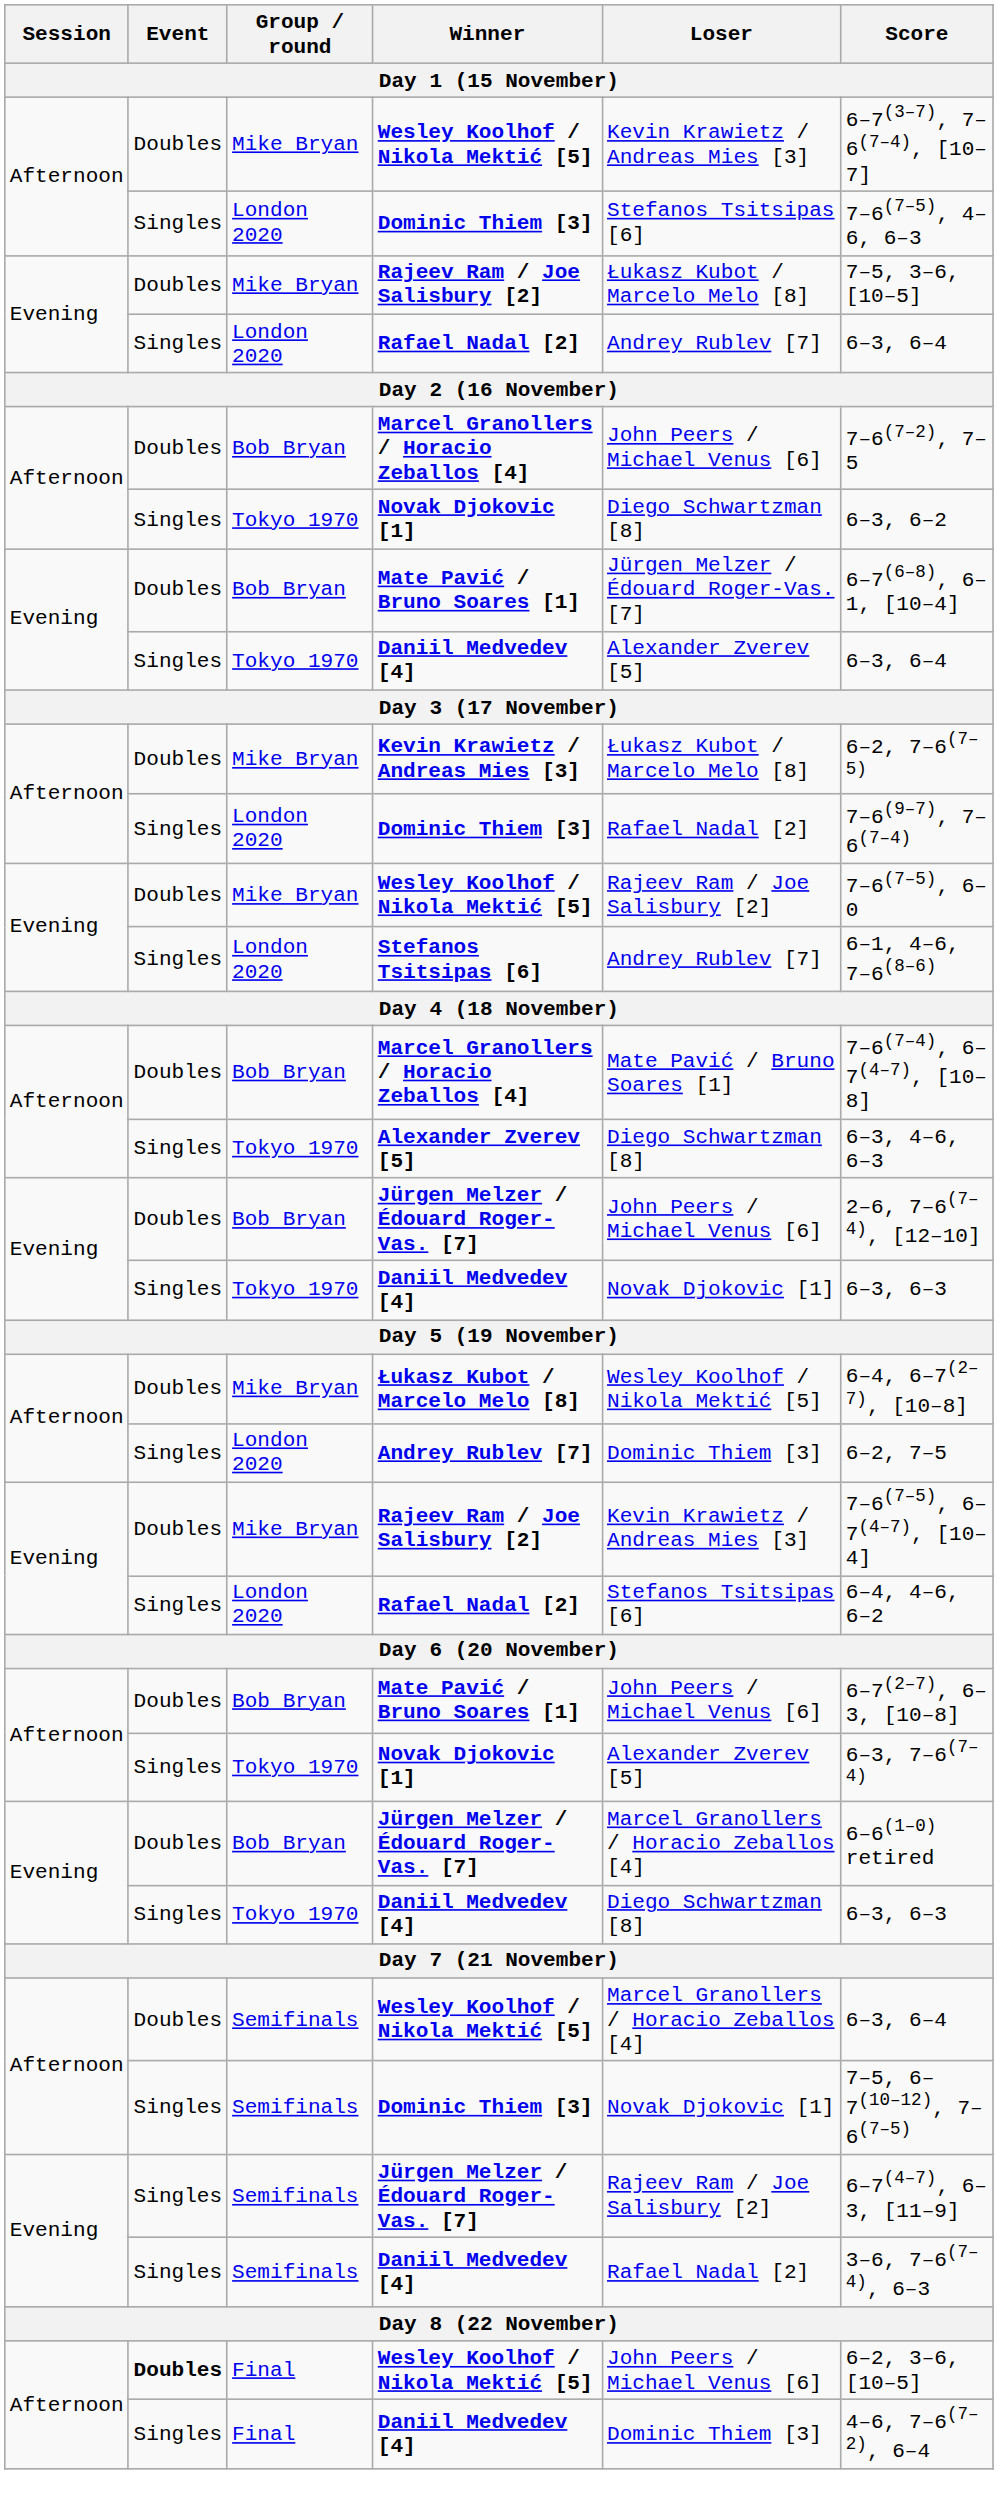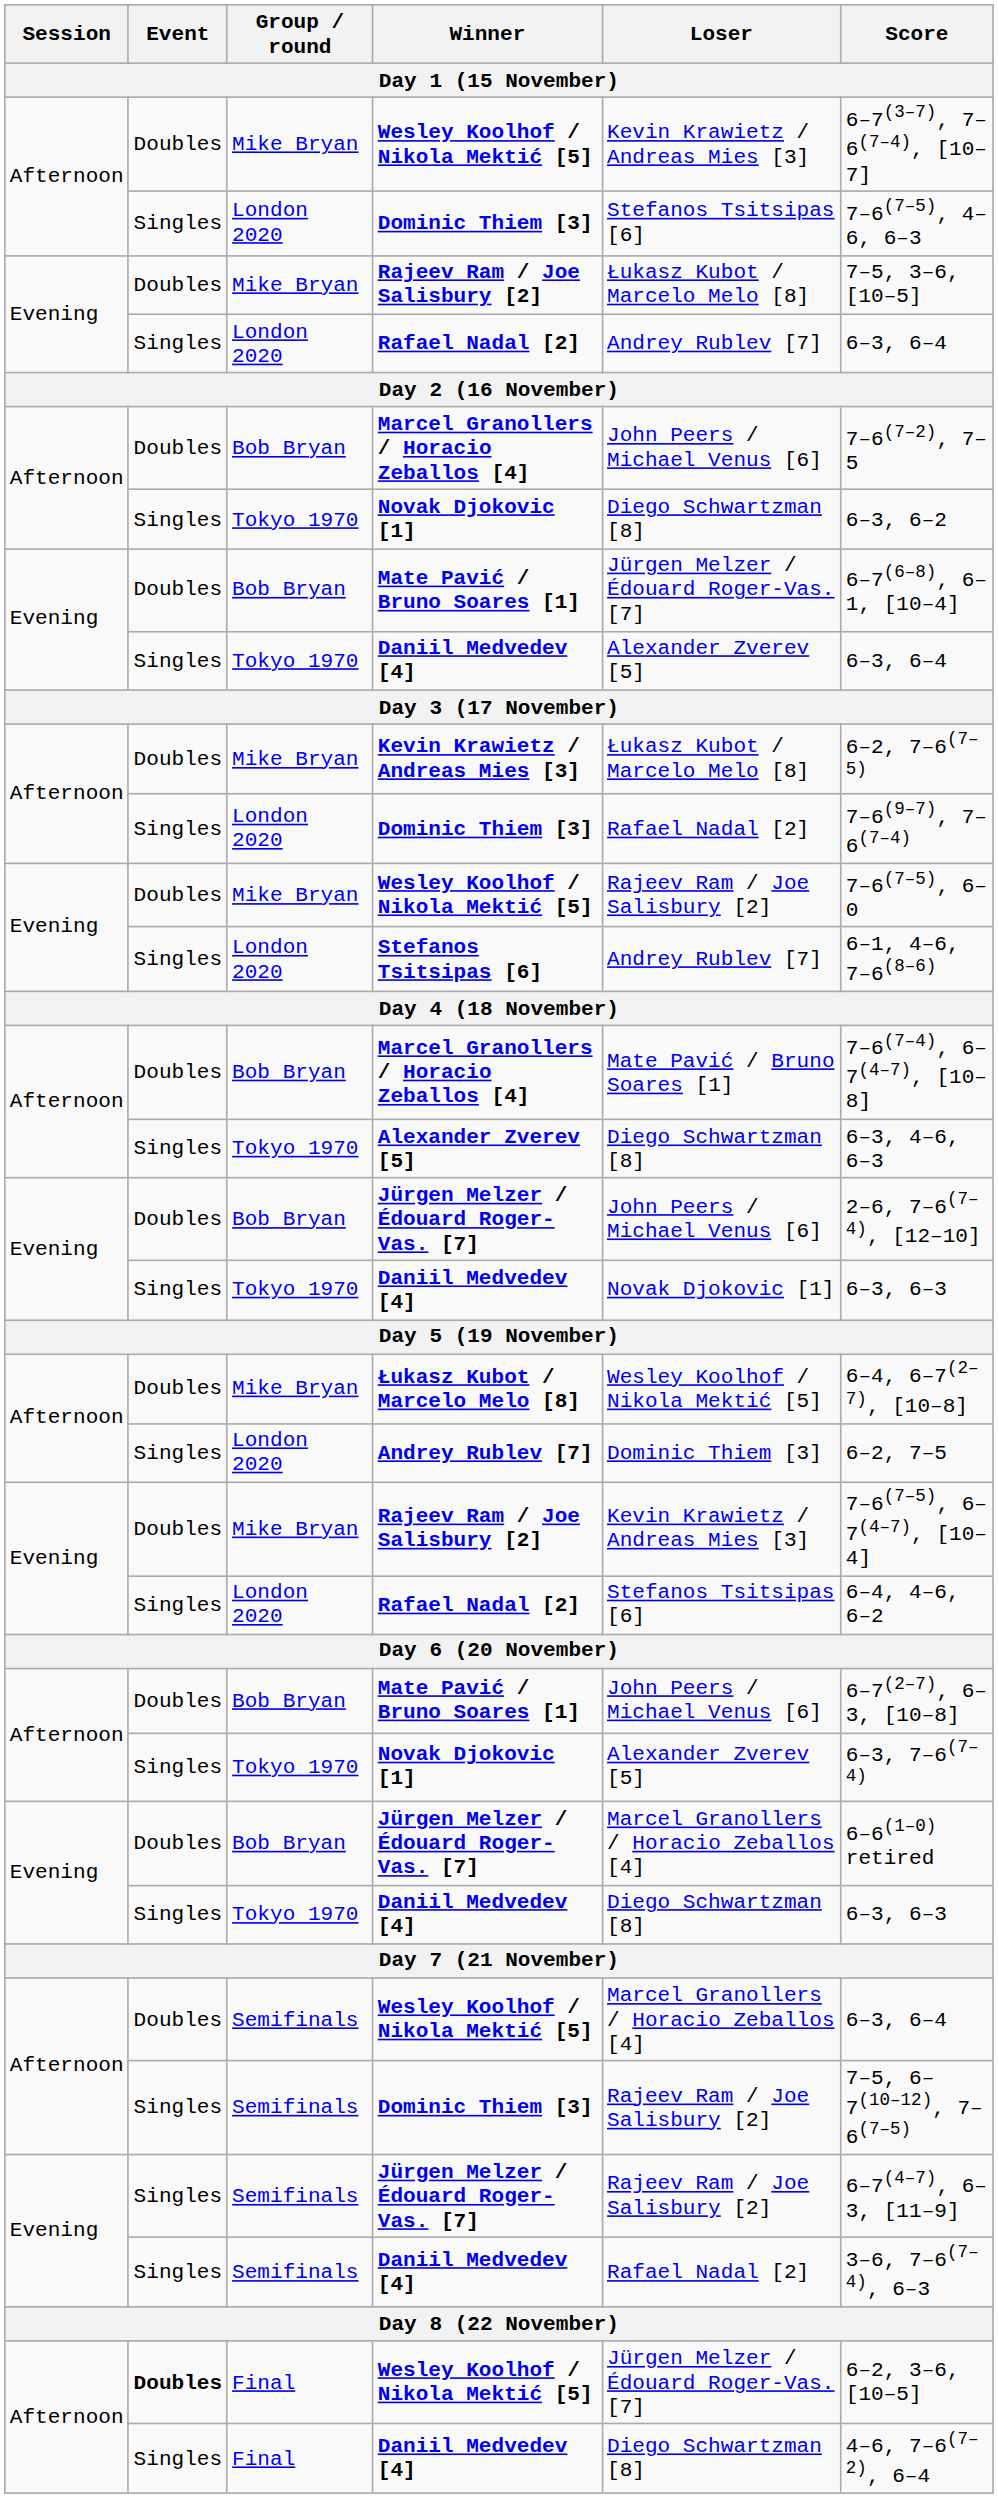Semifinals / Dominic Thiem [3] | Loser: Novak Djokovic [1] -> Rajeev Ram / Joe Salisbury [2]
Final / Wesley Koolhof / Nikola Mektić [5] | Loser: John Peers / Michael Venus [6] -> Jürgen Melzer / Édouard Roger-Vas. [7]
Final / Daniil Medvedev [4] | Loser: Dominic Thiem [3] -> Diego Schwartzman [8]
